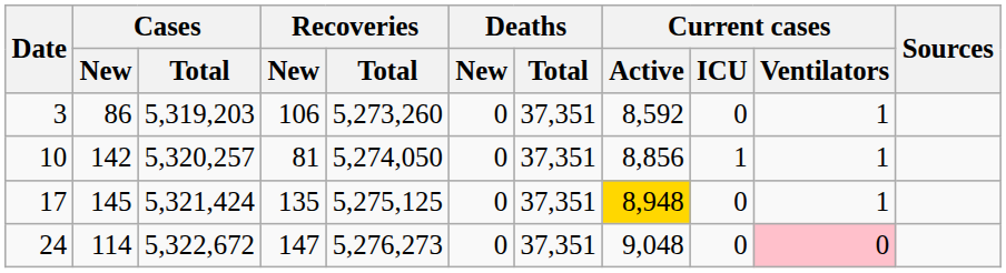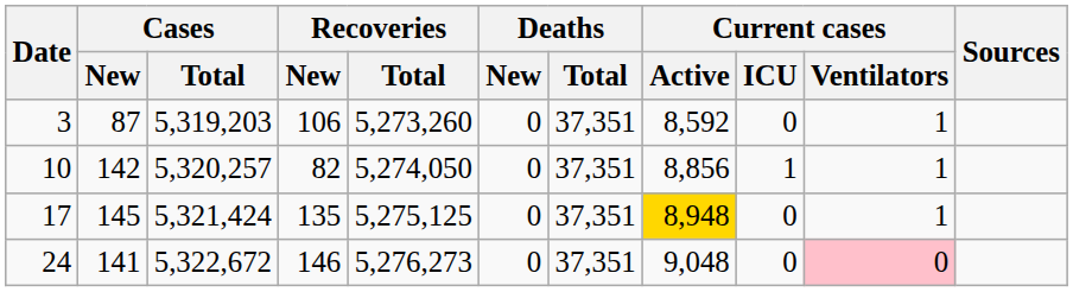3 | Cases / New: 86 -> 87
10 | Recoveries / New: 81 -> 82
24 | Cases / New: 114 -> 141
24 | Recoveries / New: 147 -> 146
